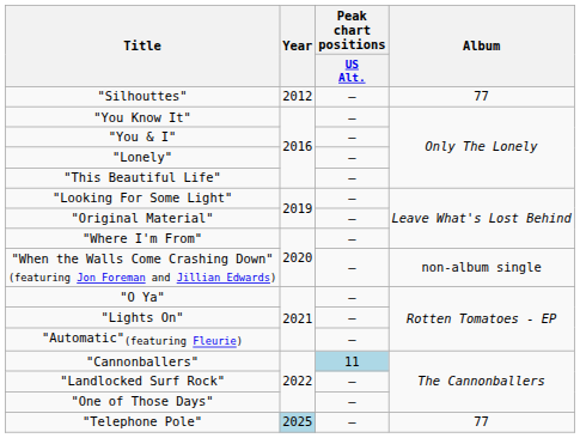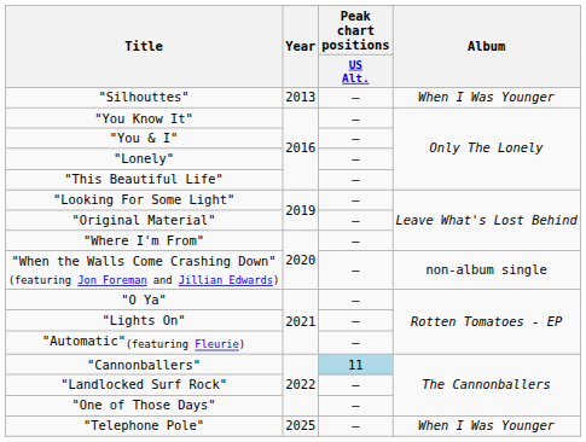"Silhouttes" | Year: 2012 -> 2013
"Silhouttes" | Album: 77 -> When I Was Younger
"Telephone Pole" | Year: lightblue background -> no background
"Telephone Pole" | Album: 77 -> When I Was Younger
